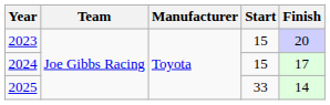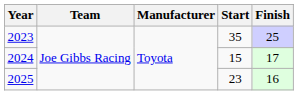2023 | Start: 15 -> 35
2023 | Finish: 20 -> 25
2025 | Start: 33 -> 23
2025 | Finish: 14 -> 16
